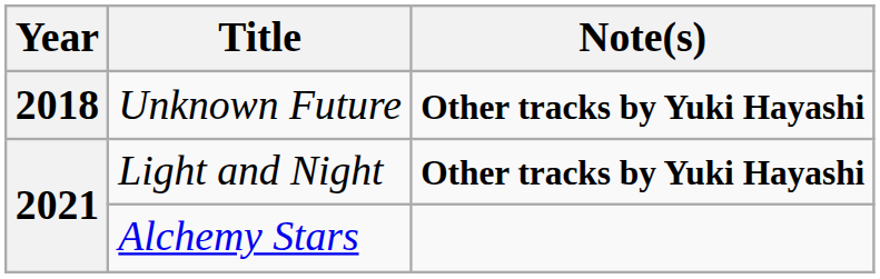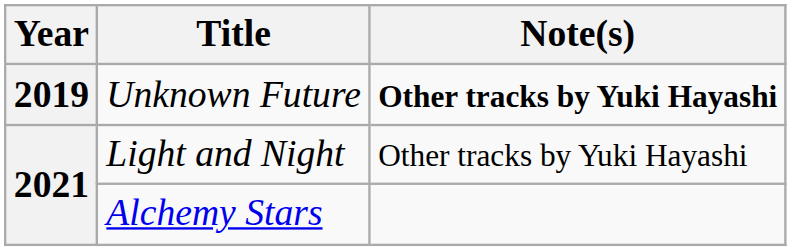Unknown Future | Year: 2018 -> 2019
Light and Night | Note(s): bold -> normal
